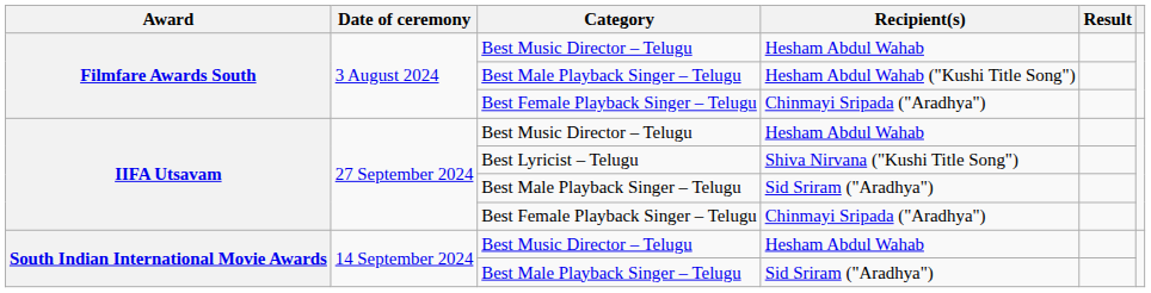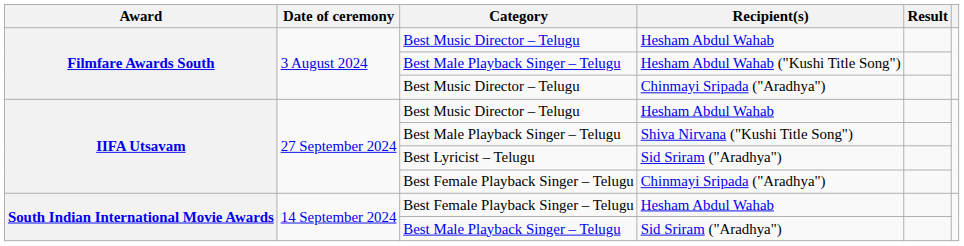Filmfare Awards South / Chinmayi Sripada ("Aradhya") | Category: Best Female Playback Singer – Telugu -> Best Music Director – Telugu
Shiva Nirvana ("Kushi Title Song") | Category: Best Lyricist – Telugu -> Best Male Playback Singer – Telugu
IIFA Utsavam / Sid Sriram ("Aradhya") | Category: Best Male Playback Singer – Telugu -> Best Lyricist – Telugu
South Indian International Movie Awards / Hesham Abdul Wahab | Category: Best Music Director – Telugu -> Best Female Playback Singer – Telugu
